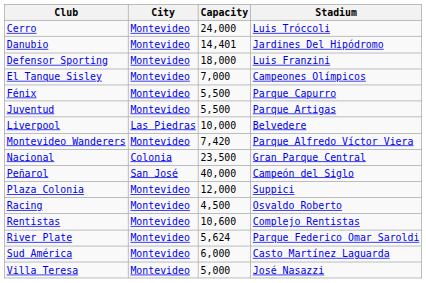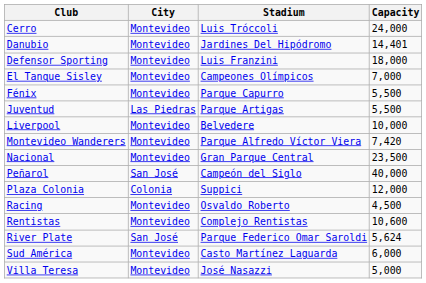columns swapped: Stadium <-> Capacity
Juventud | City: Montevideo -> Las Piedras
Liverpool | City: Las Piedras -> Montevideo
Nacional | City: Colonia -> Montevideo
Plaza Colonia | City: Montevideo -> Colonia
River Plate | City: Montevideo -> San José
